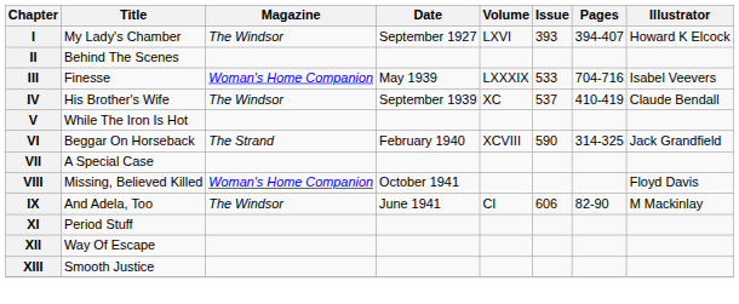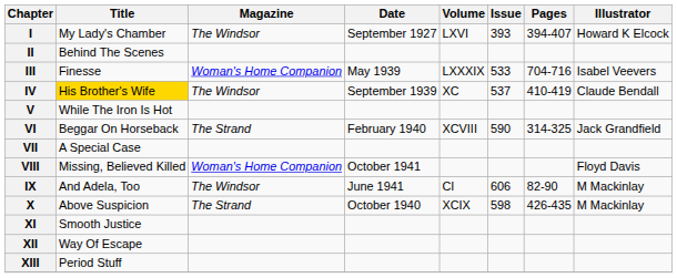IV | Title: no background -> gold background
+ row: X | Above Suspicion | The Strand | October 1940 | XCIX | 598 | 426-435 | M Mackinlay
XI | Title: Period Stuff -> Smooth Justice
XIII | Title: Smooth Justice -> Period Stuff
